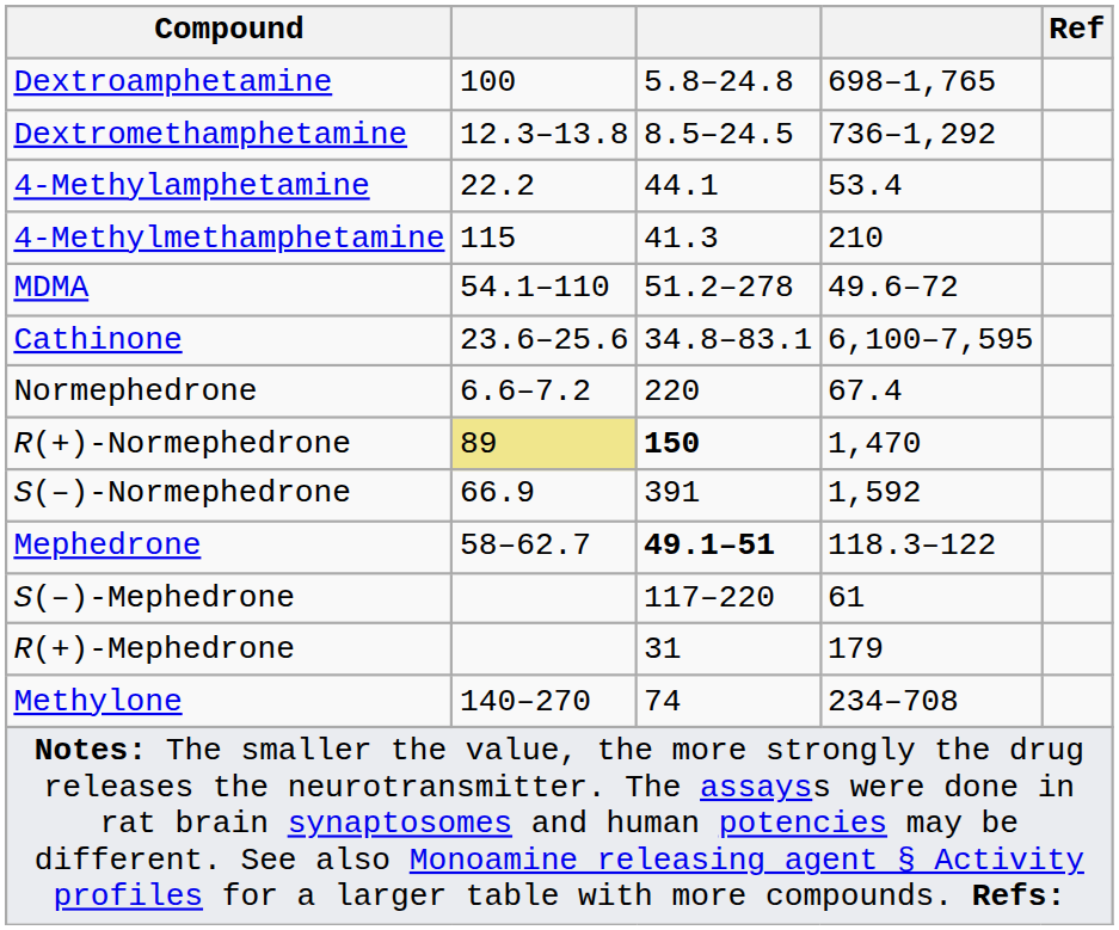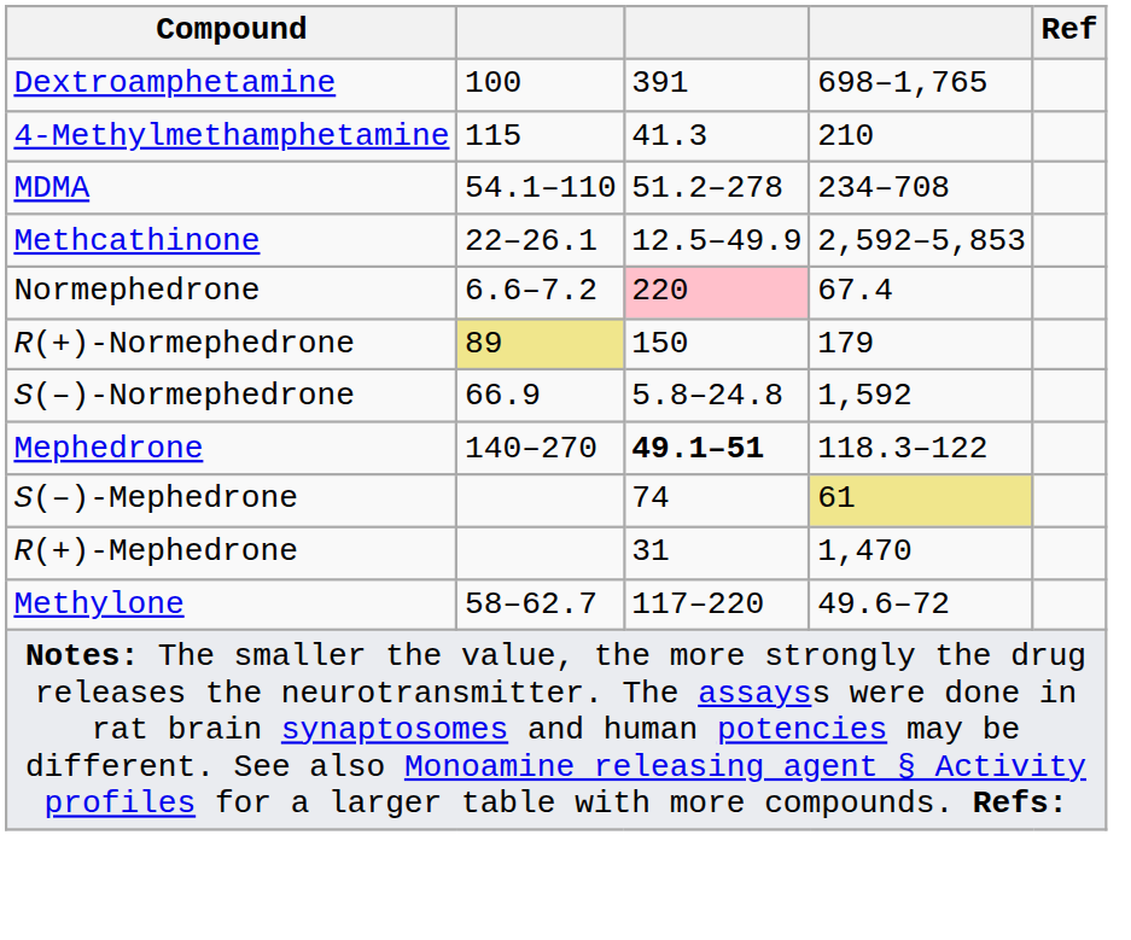Dextroamphetamine | column 3: 5.8–24.8 -> 391
- row: Dextromethamphetamine | 12.3–13.8 | 8.5–24.5 | 736–1,292
- row: 4-Methylamphetamine | 22.2 | 44.1 | 53.4
MDMA | column 4: 49.6–72 -> 234–708
- row: Cathinone | 23.6–25.6 | 34.8–83.1 | 6,100–7,595
+ row: Methcathinone | 22–26.1 | 12.5–49.9 | 2,592–5,853
Normephedrone | column 3: no background -> pink background
R(+)-Normephedrone | column 3: bold -> normal
R(+)-Normephedrone | column 4: 1,470 -> 179
S(–)-Normephedrone | column 3: 391 -> 5.8–24.8
Mephedrone | column 2: 58–62.7 -> 140–270
S(–)-Mephedrone | column 3: 117–220 -> 74
S(–)-Mephedrone | column 4: no background -> khaki background
R(+)-Mephedrone | column 4: 179 -> 1,470
Methylone | column 2: 140–270 -> 58–62.7
Methylone | column 3: 74 -> 117–220
Methylone | column 4: 234–708 -> 49.6–72
